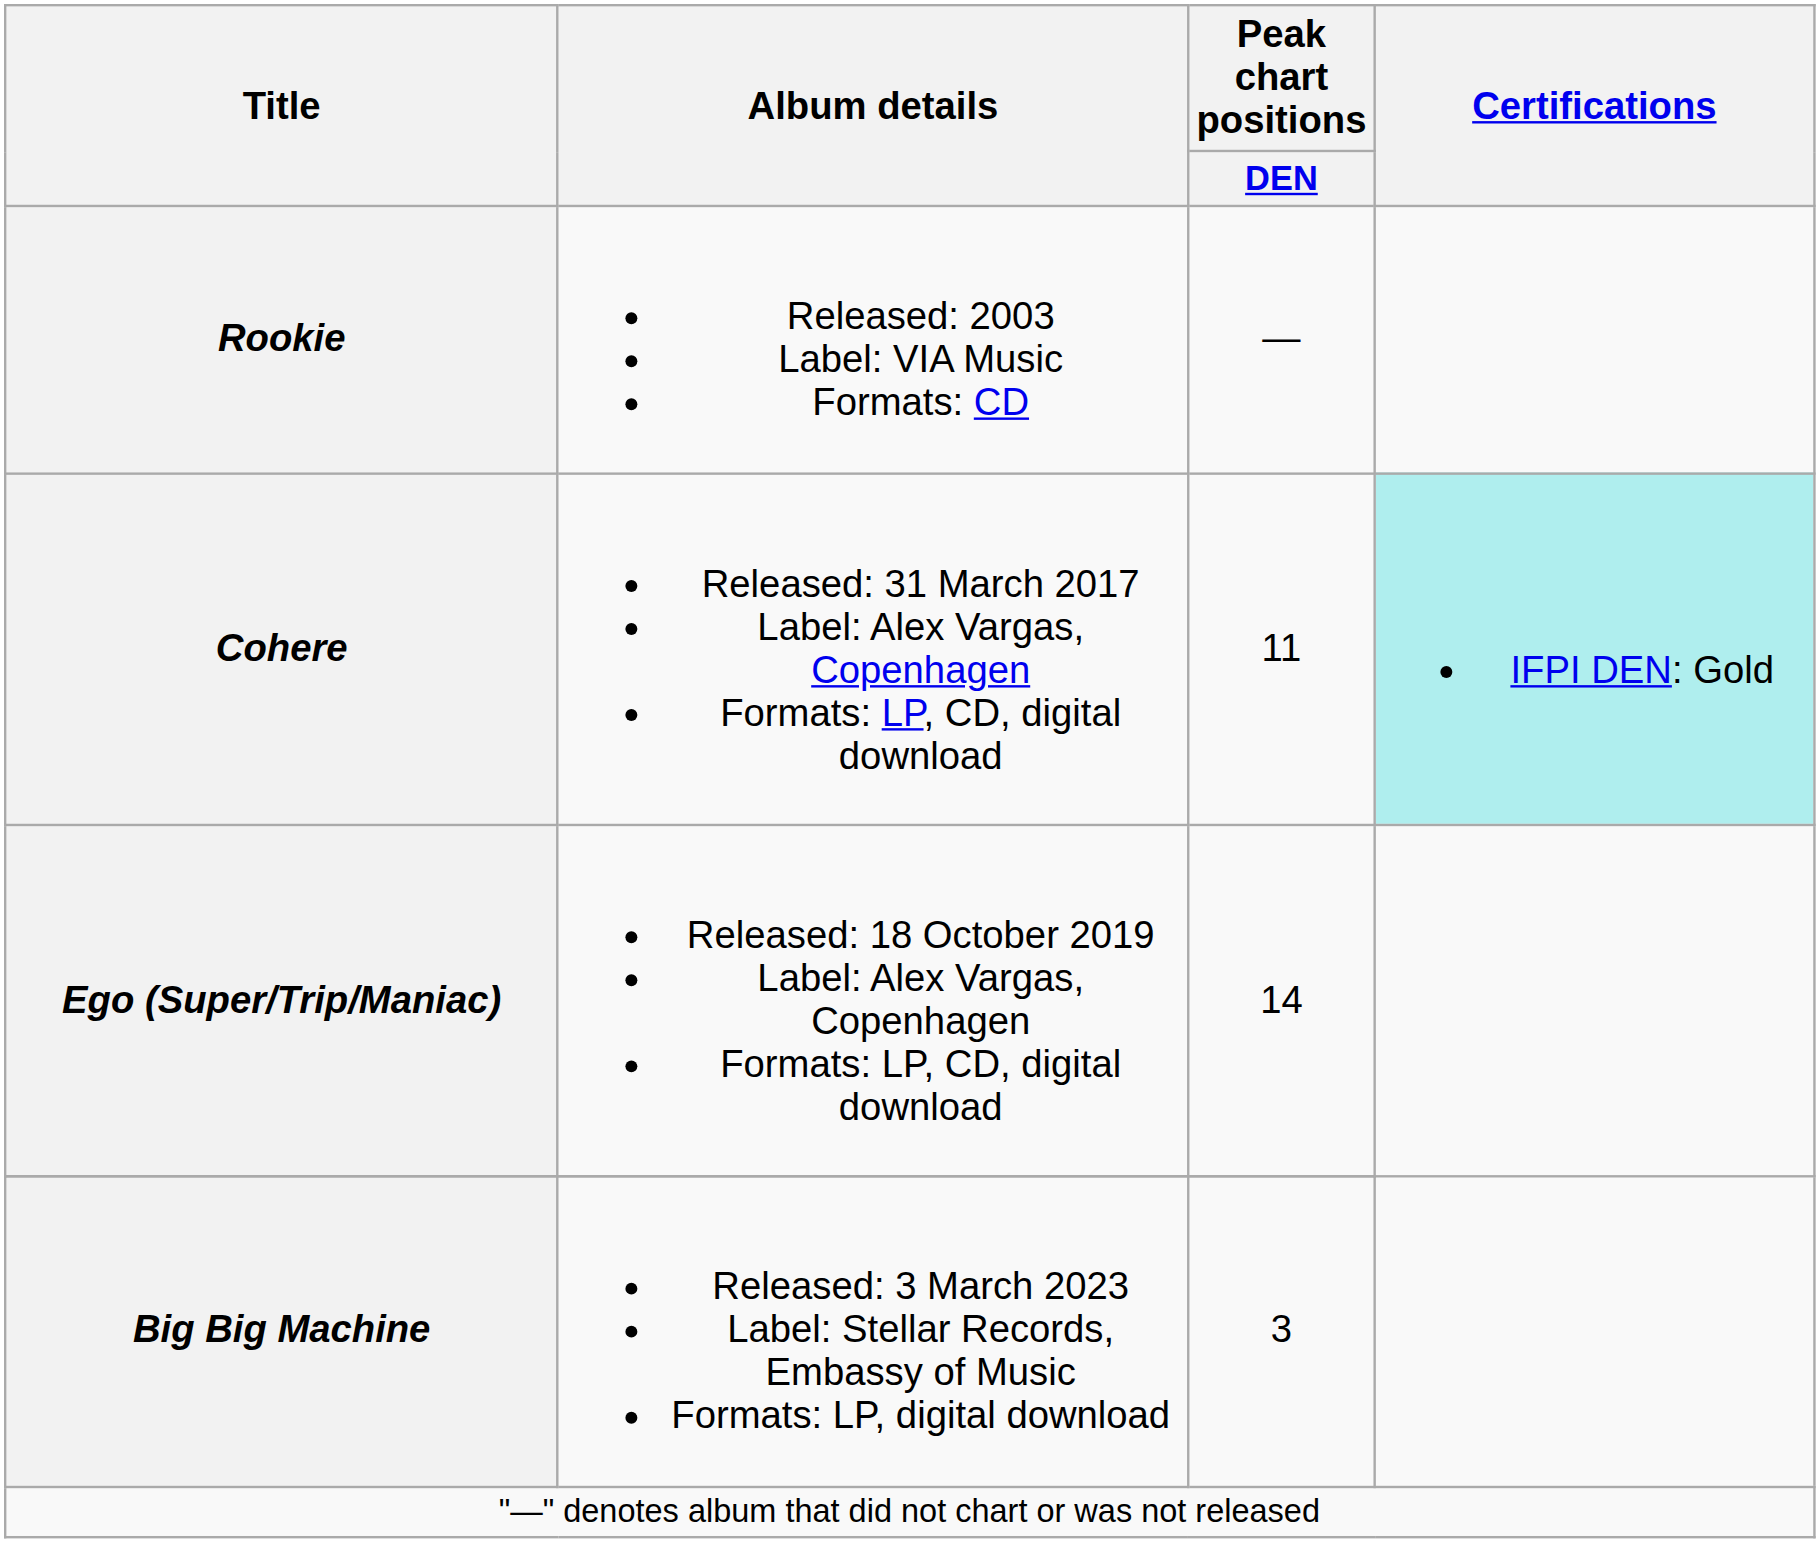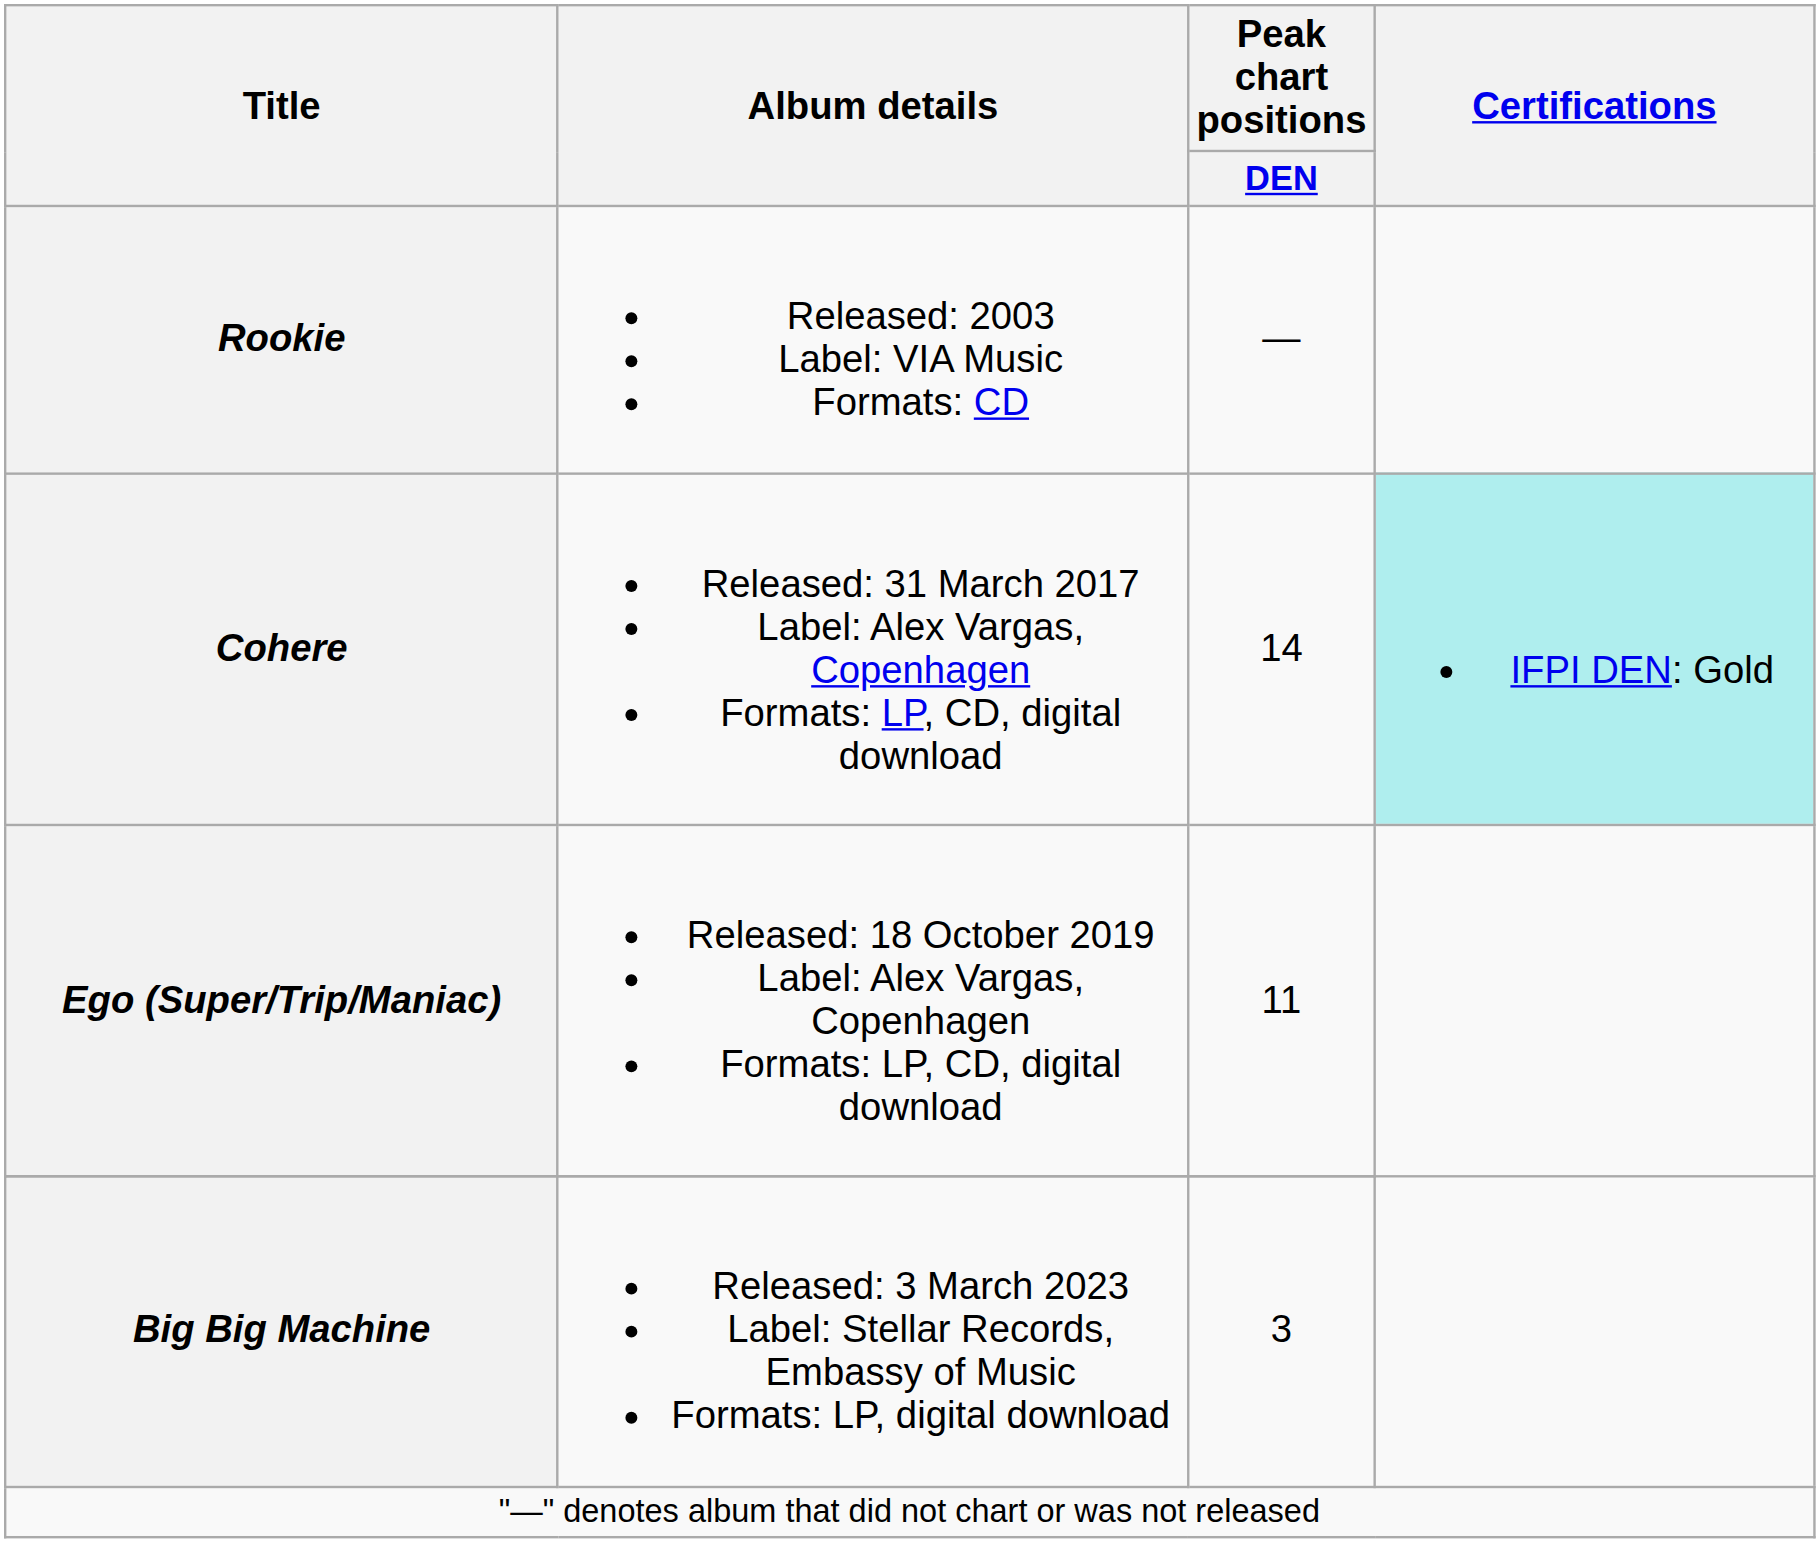Cohere | Peak chart positions / DEN: 11 -> 14
Ego (Super/Trip/Maniac) | Peak chart positions / DEN: 14 -> 11
